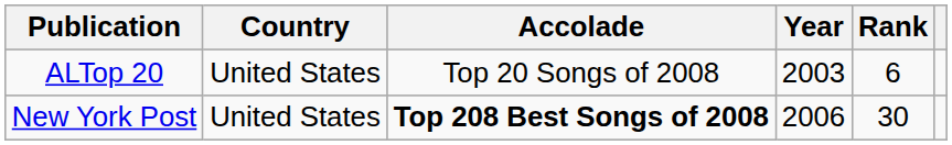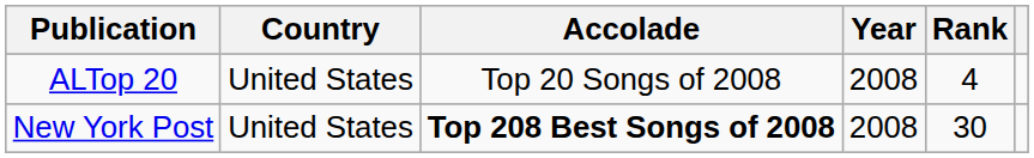ALTop 20 | Year: 2003 -> 2008
ALTop 20 | Rank: 6 -> 4
New York Post | Year: 2006 -> 2008
